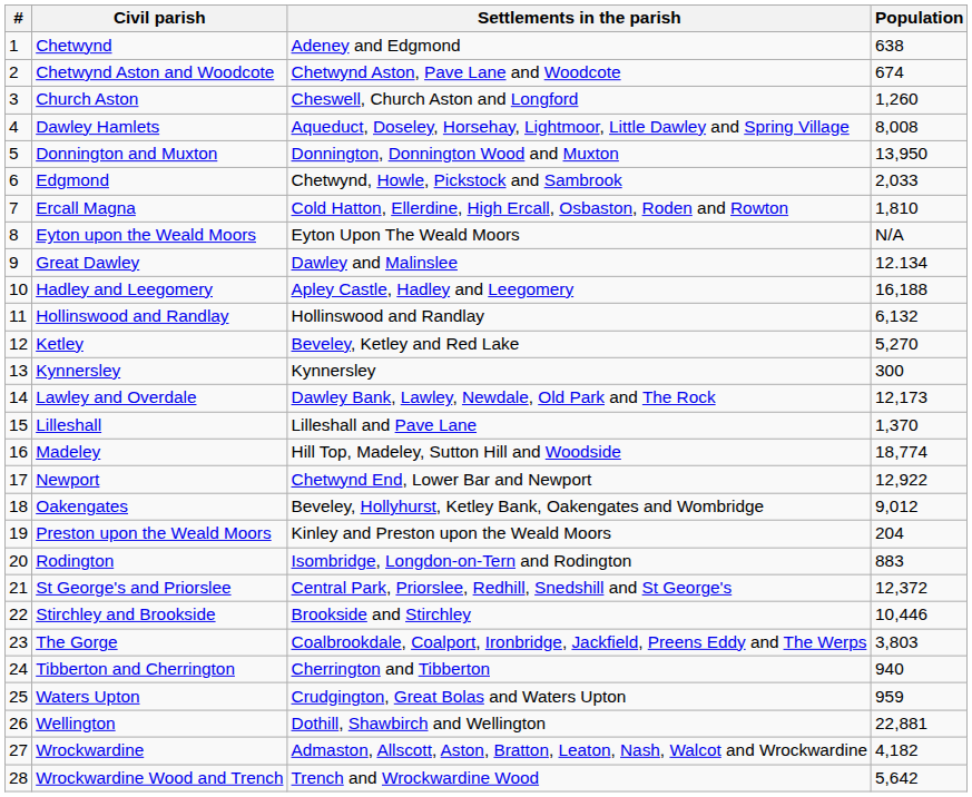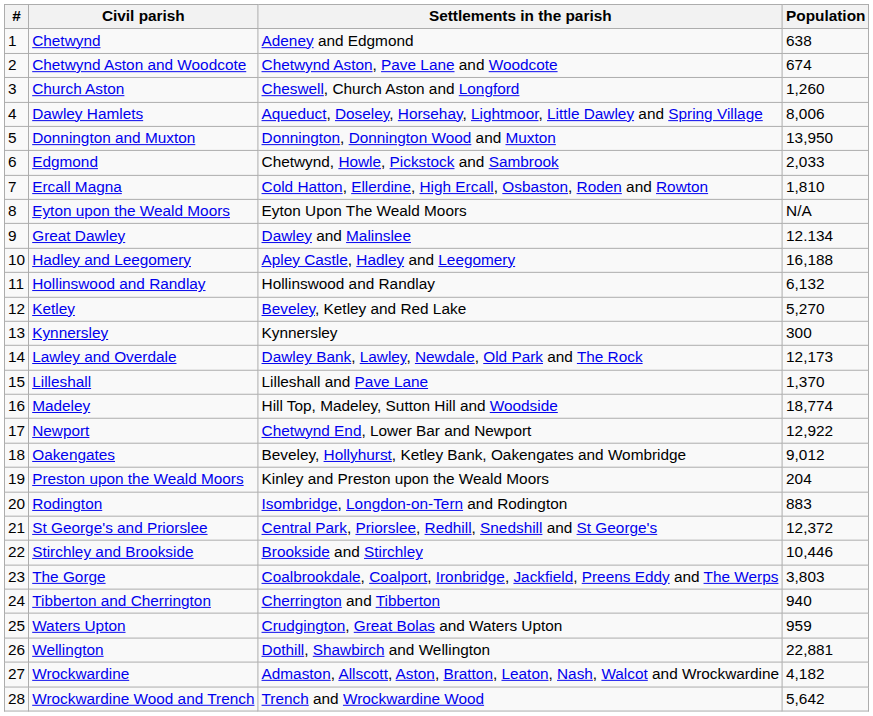Dawley Hamlets | Population: 8,008 -> 8,006
